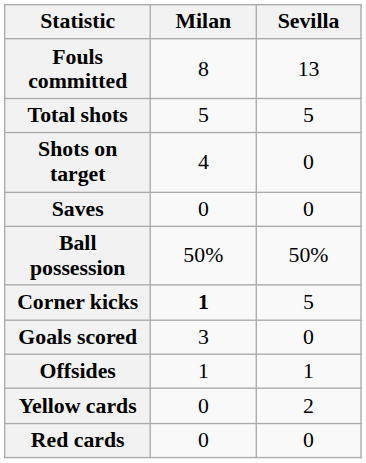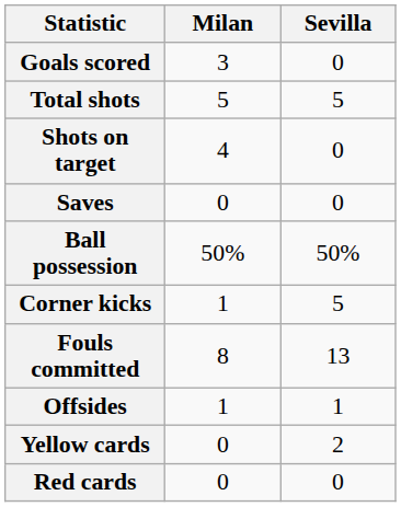rows swapped: Goals scored <-> Fouls committed
Corner kicks | Milan: bold -> normal
